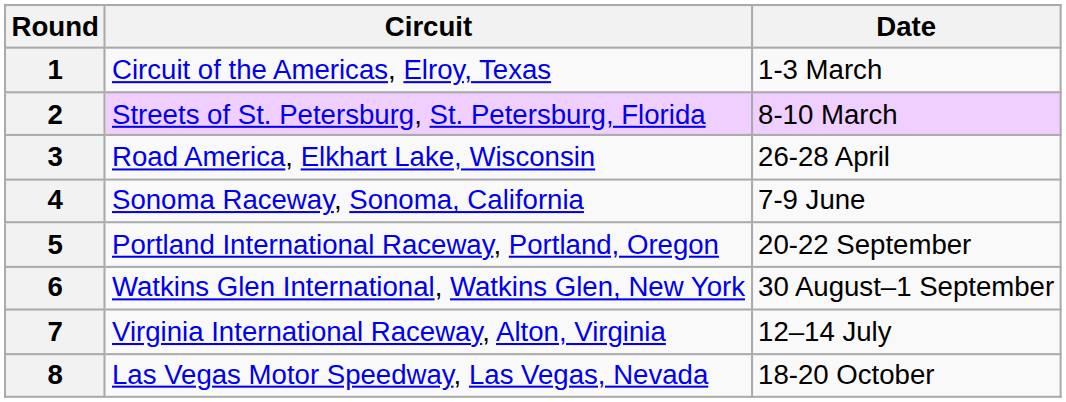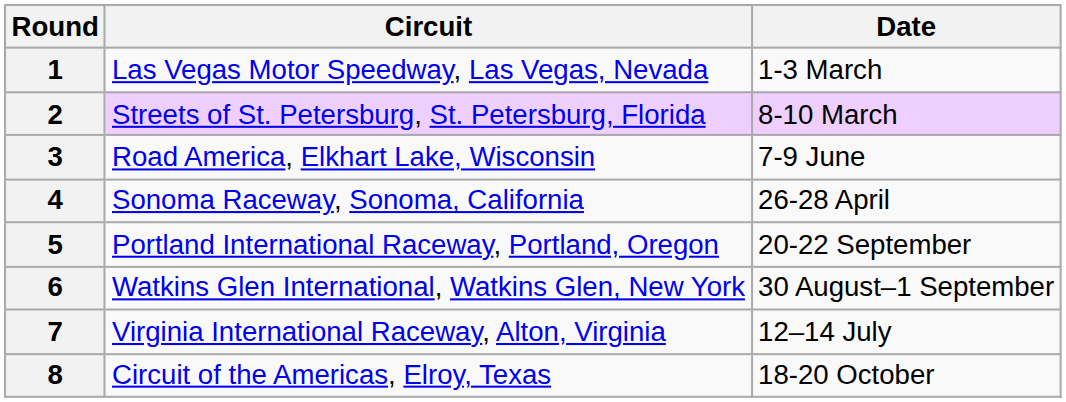1 | Circuit: Circuit of the Americas, Elroy, Texas -> Las Vegas Motor Speedway, Las Vegas, Nevada
3 | Date: 26-28 April -> 7-9 June
4 | Date: 7-9 June -> 26-28 April
8 | Circuit: Las Vegas Motor Speedway, Las Vegas, Nevada -> Circuit of the Americas, Elroy, Texas
